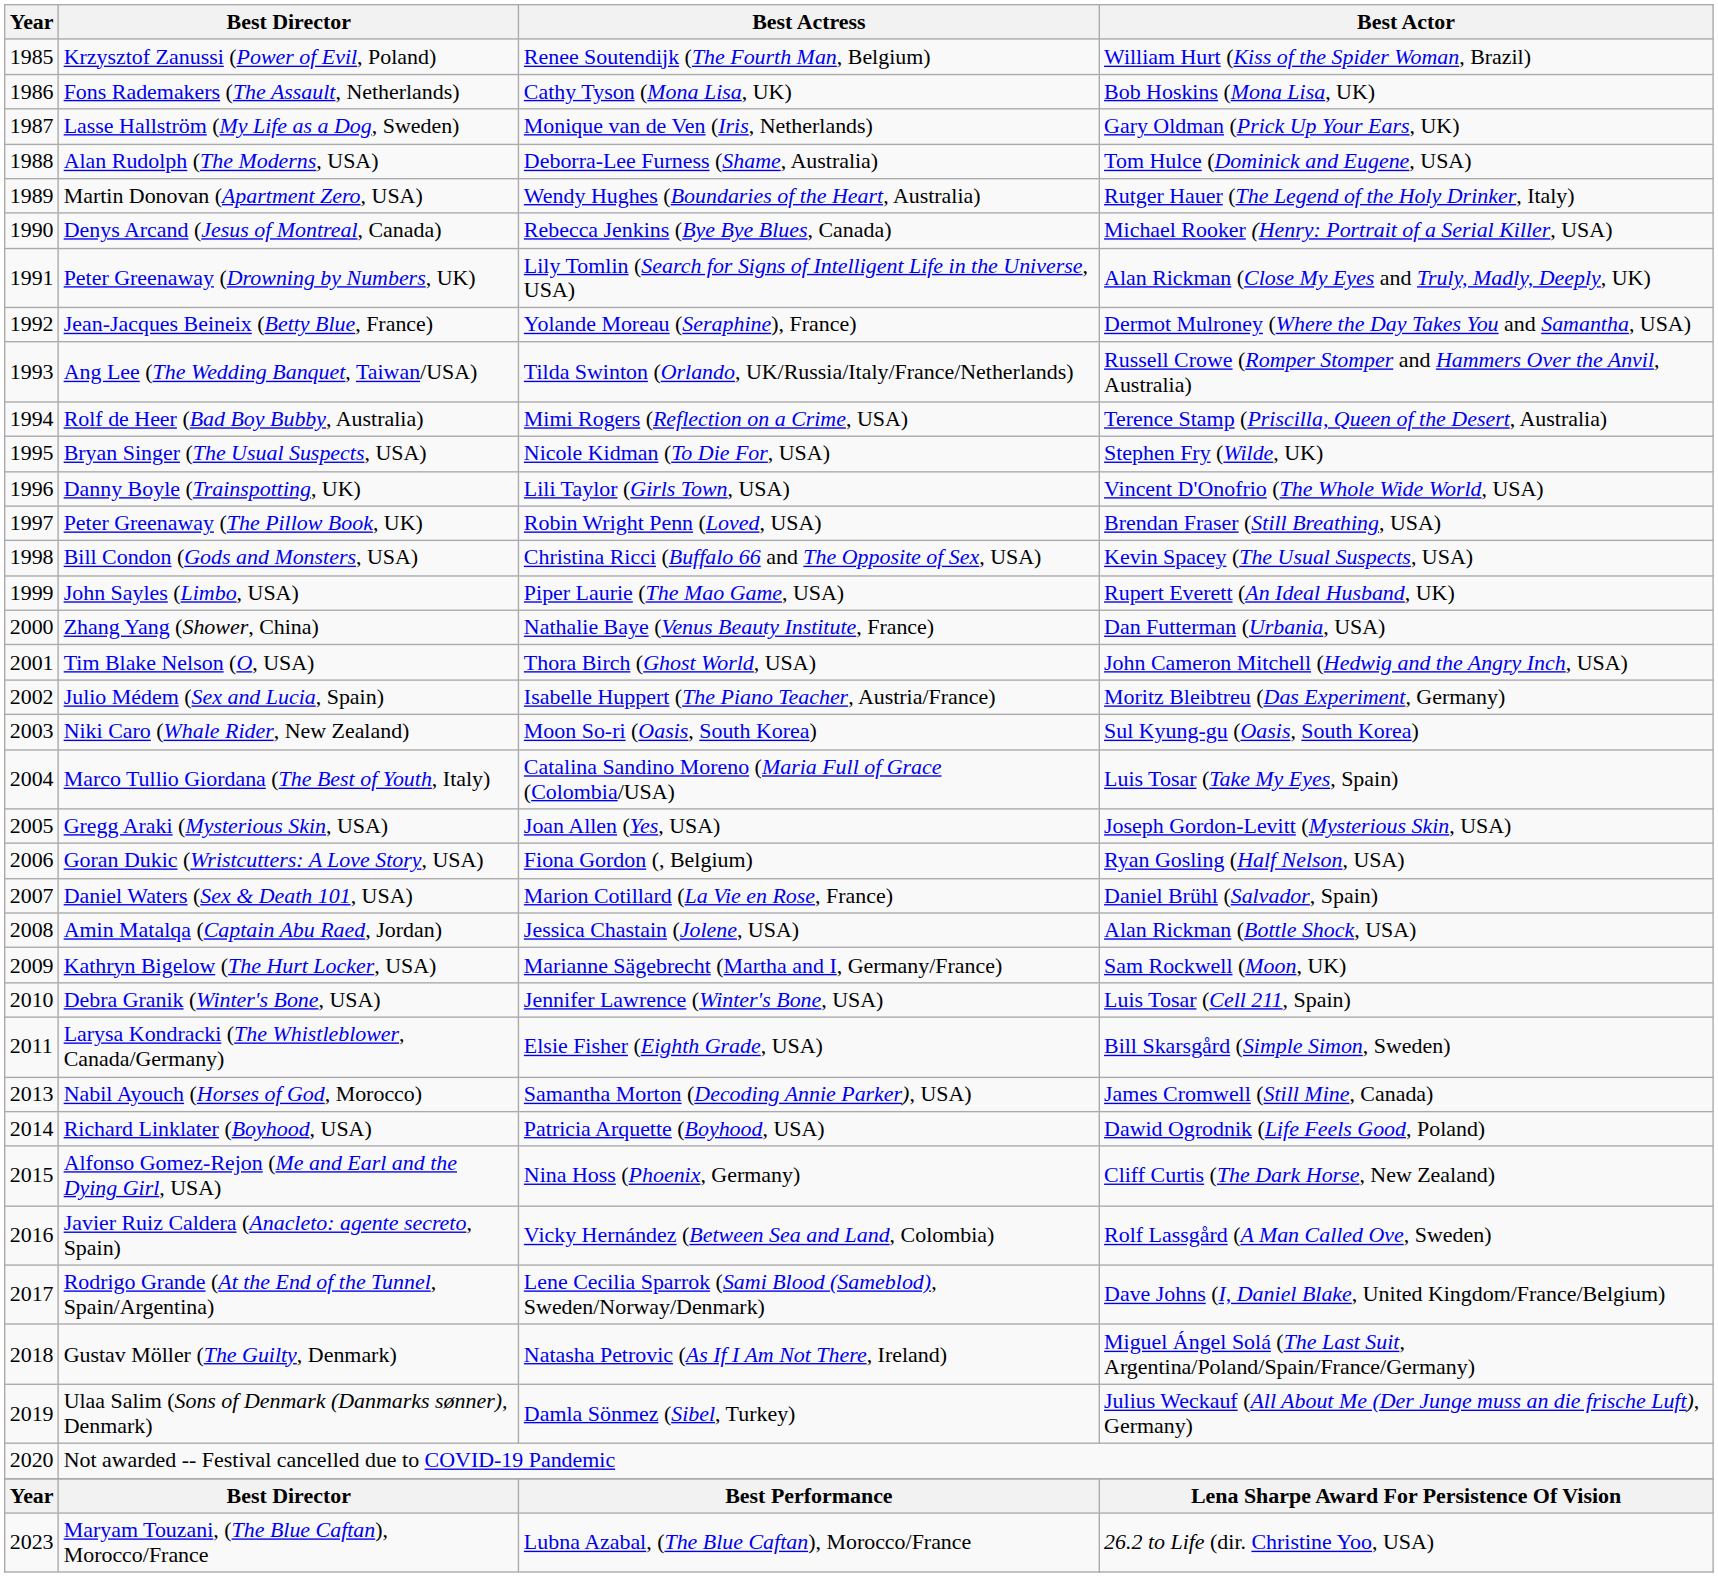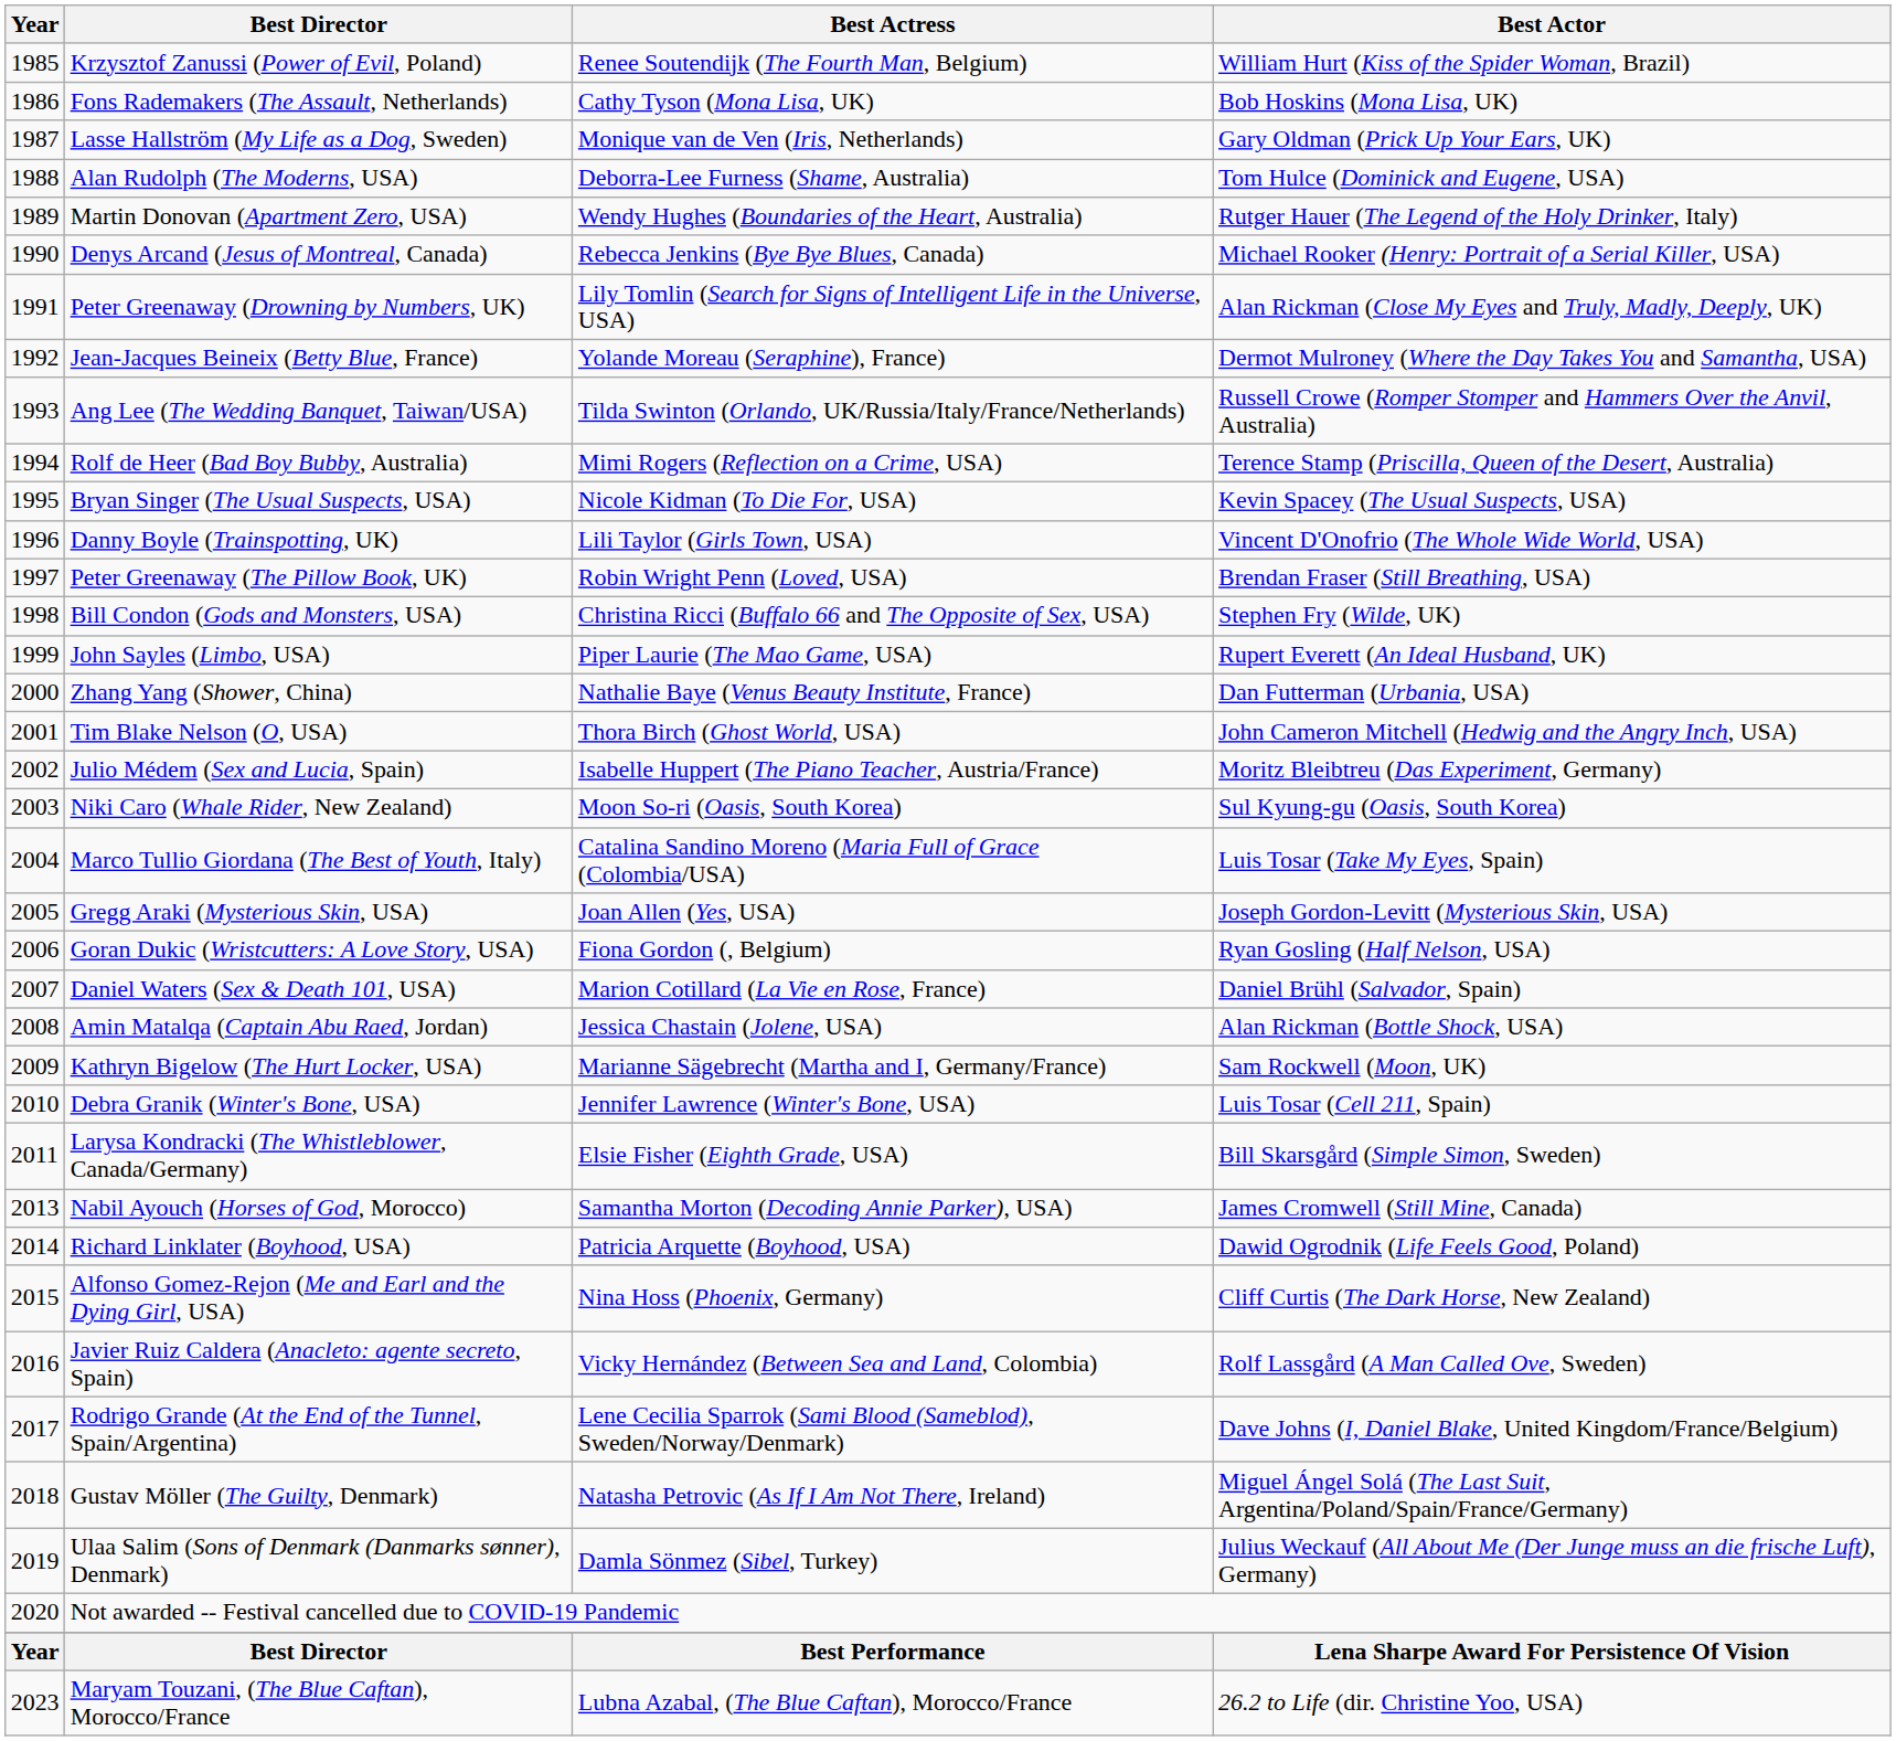Bryan Singer (The Usual Suspects, USA) | Best Actor: Stephen Fry (Wilde, UK) -> Kevin Spacey (The Usual Suspects, USA)
Bill Condon (Gods and Monsters, USA) | Best Actor: Kevin Spacey (The Usual Suspects, USA) -> Stephen Fry (Wilde, UK)
